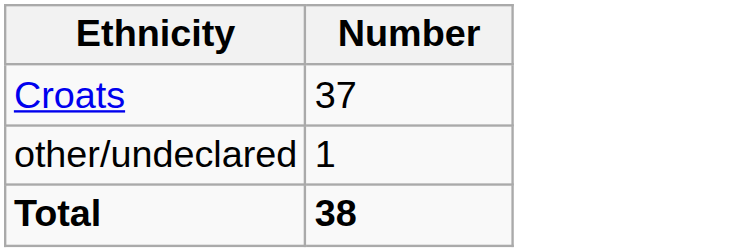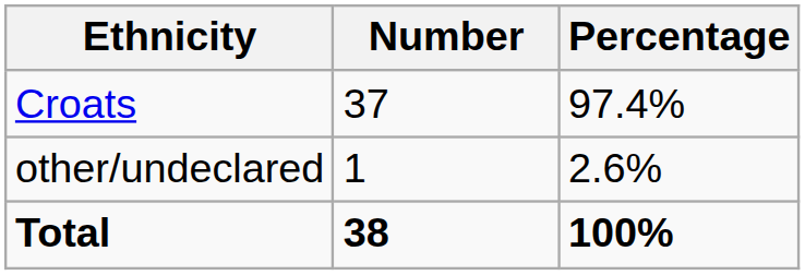+ column: Percentage | 97.4% | 2.6% | 100%
